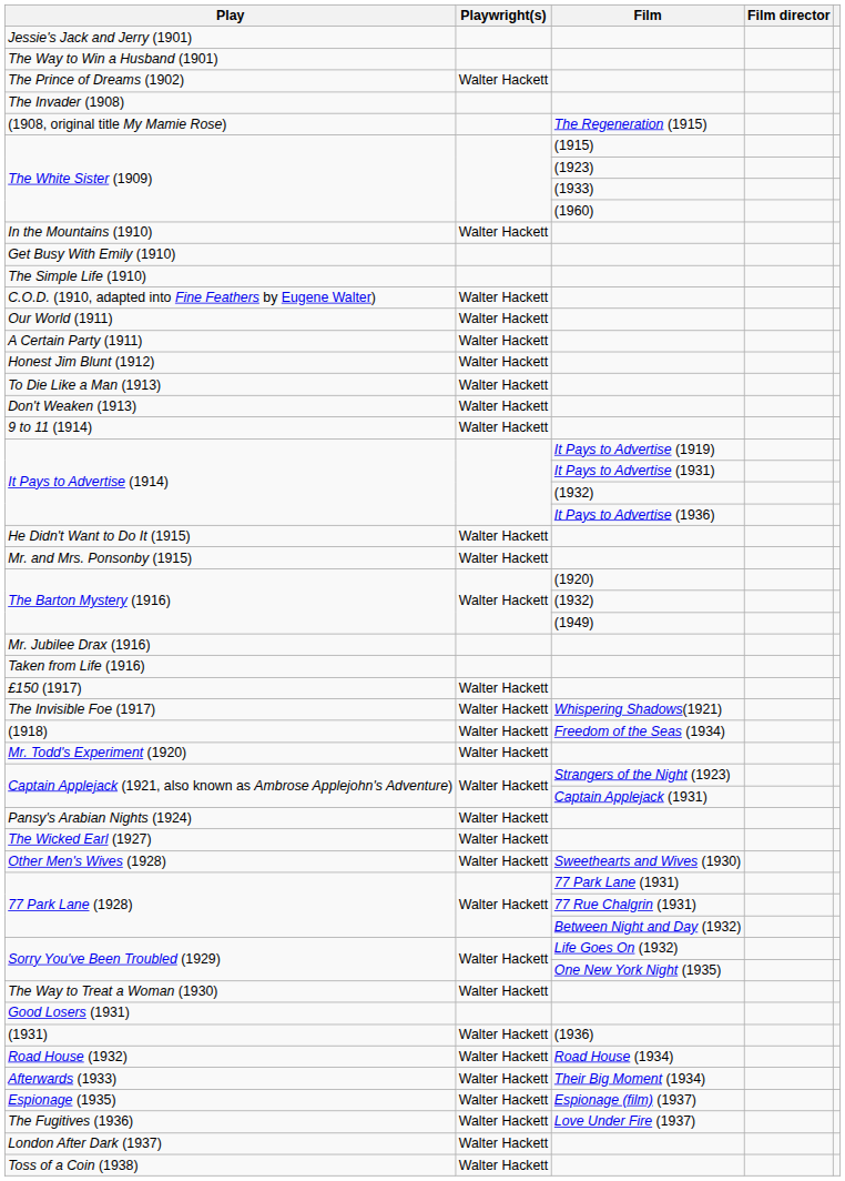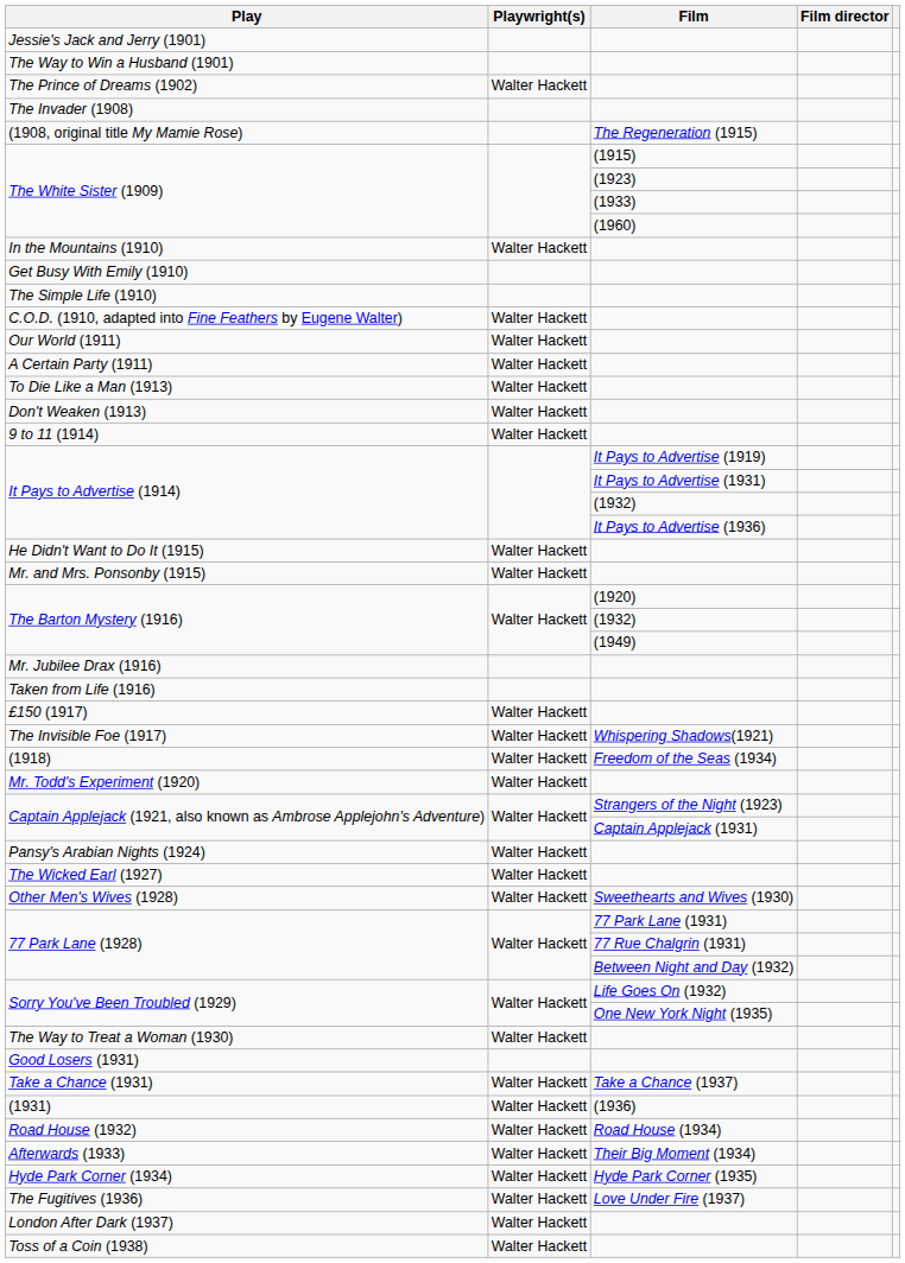- row: Honest Jim Blunt (1912) | Walter Hackett
+ row: Take a Chance (1931) | Walter Hackett | Take a Chance (1937)
+ row: Hyde Park Corner (1934) | Walter Hackett | Hyde Park Corner (1935)
- row: Espionage (1935) | Walter Hackett | Espionage (film) (1937)
